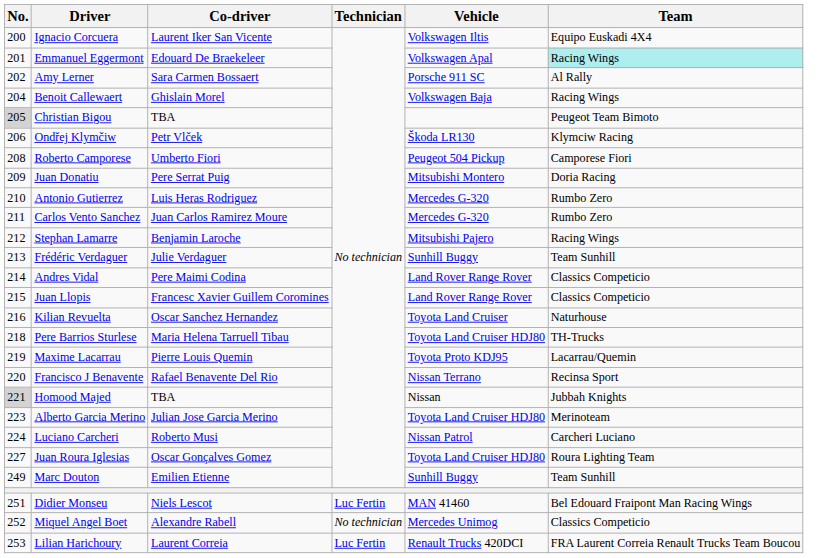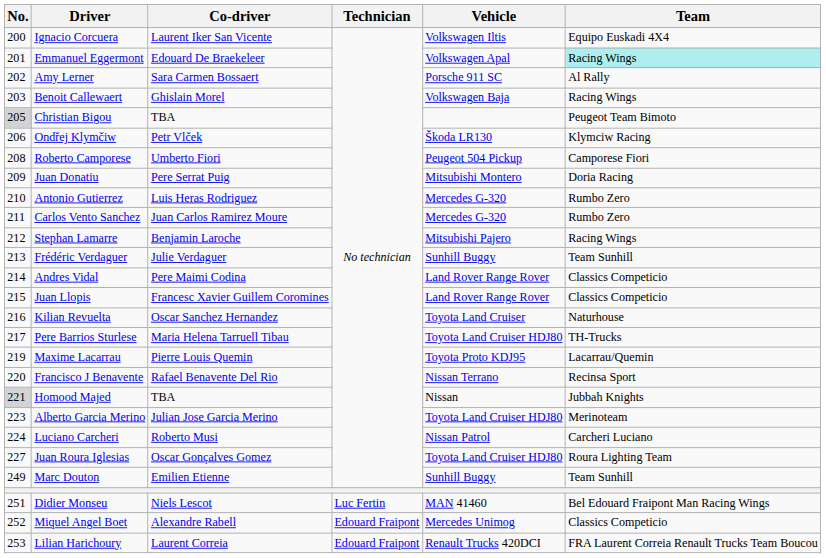Benoit Callewaert | No.: 204 -> 203
Pere Barrios Sturlese | No.: 218 -> 217
Miquel Angel Boet | Technician: No technician -> Edouard Fraipont
Lilian Harichoury | Technician: Luc Fertin -> Edouard Fraipont
